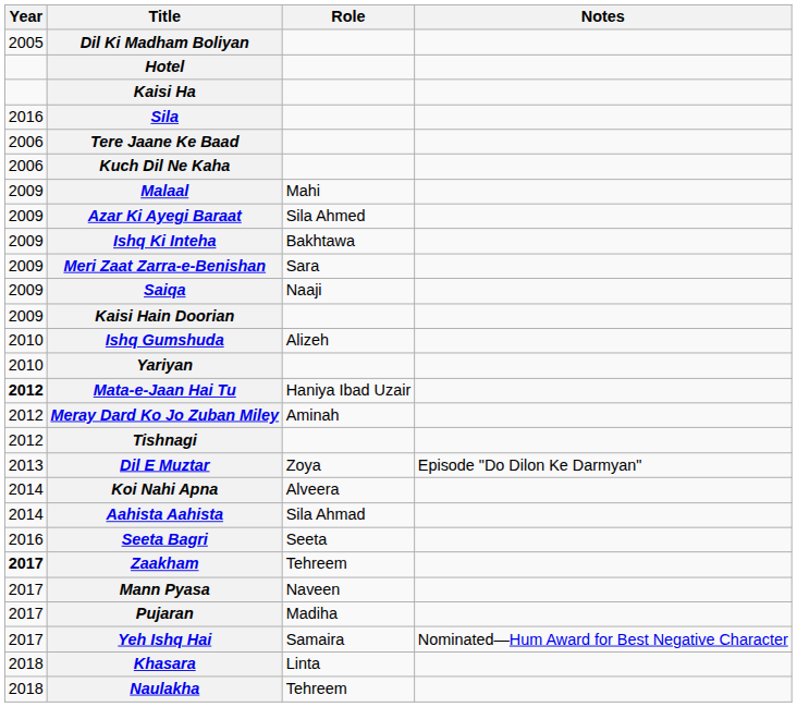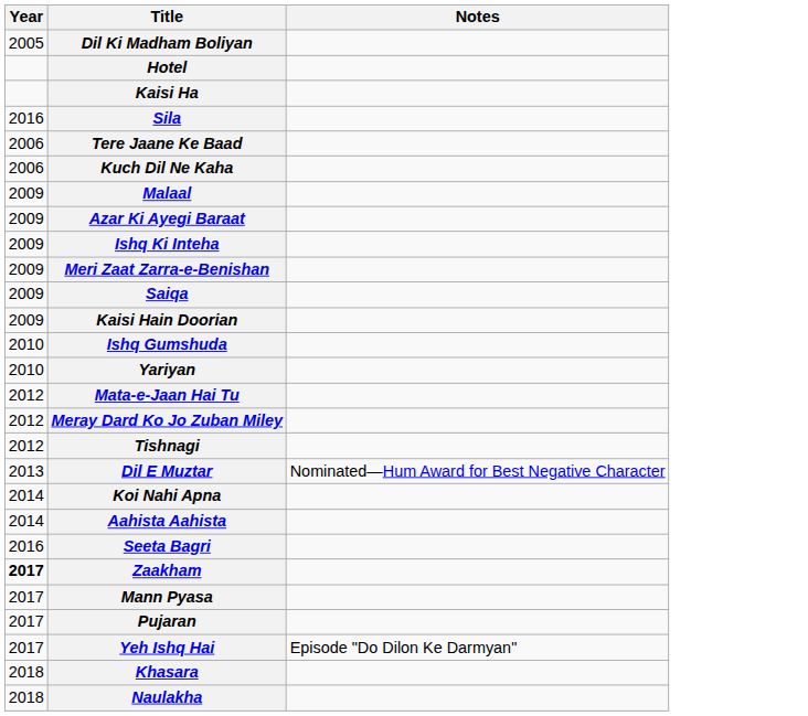- column: Role | Mahi | Sila Ahmed | Bakhtawa | Sara | Naaji | Alizeh | Haniya Ibad Uzair | Aminah | Zoya | Alveera | Sila Ahmad | Seeta | Tehreem | Naveen | Madiha | Samaira | Linta | Tehreem
Mata-e-Jaan Hai Tu | Year: bold -> normal
Dil E Muztar | Notes: Episode "Do Dilon Ke Darmyan" -> Nominated—Hum Award for Best Negative Character
Yeh Ishq Hai | Notes: Nominated—Hum Award for Best Negative Character -> Episode "Do Dilon Ke Darmyan"
